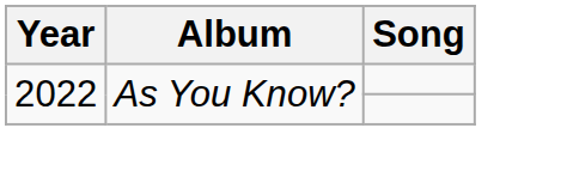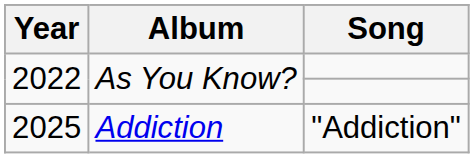+ row: 2025 | Addiction | "Addiction"
